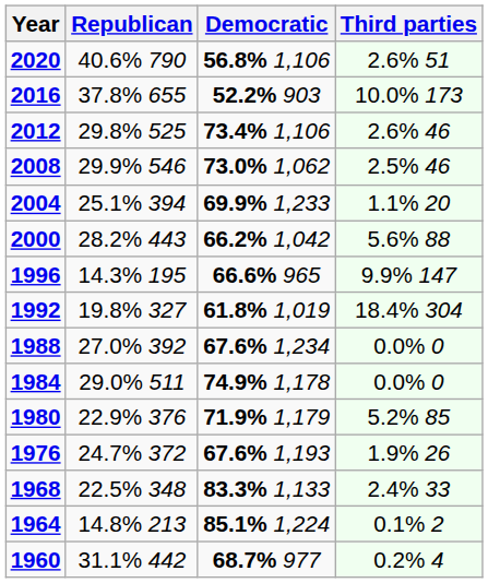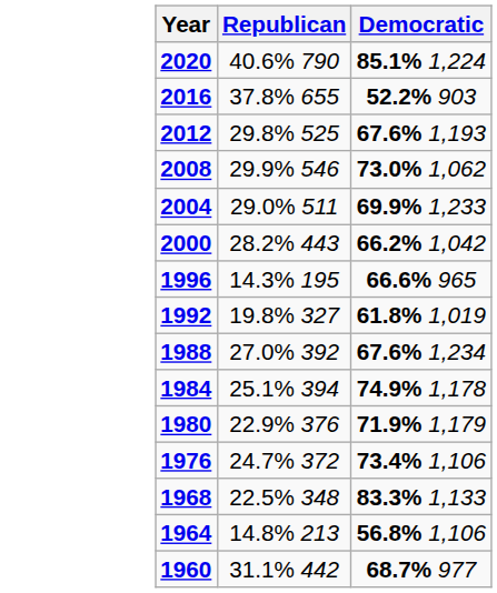- column: Third parties | 2.6% 51 | 10.0% 173 | 2.6% 46 | 2.5% 46 | 1.1% 20 | 5.6% 88 | 9.9% 147 | 18.4% 304 | 0.0% 0 | 0.0% 0 | 5.2% 85 | 1.9% 26 | 2.4% 33 | 0.1% 2 | 0.2% 4
2020 | Democratic: 56.8% 1,106 -> 85.1% 1,224
2012 | Democratic: 73.4% 1,106 -> 67.6% 1,193
2004 | Republican: 25.1% 394 -> 29.0% 511
1984 | Republican: 29.0% 511 -> 25.1% 394
1976 | Democratic: 67.6% 1,193 -> 73.4% 1,106
1964 | Democratic: 85.1% 1,224 -> 56.8% 1,106
